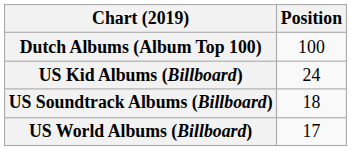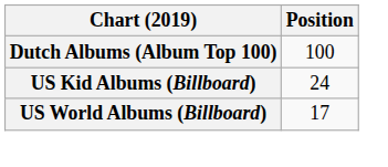- row: US Soundtrack Albums (Billboard) | 18
